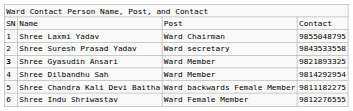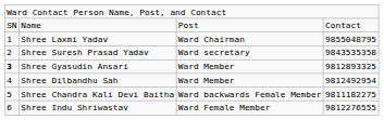Shree Suresh Prasad Yadav | column 4: 9843533558 -> 9843535358
Shree Gyasudin Ansari | column 4: 9821893325 -> 9812893325
Shree Dilbandhu Sah | column 4: 9814292954 -> 9812492954
